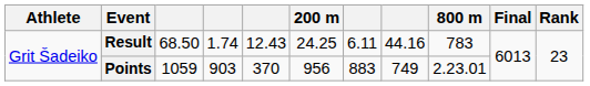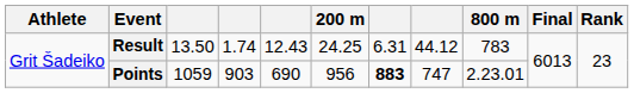Result | column 3: 68.50 -> 13.50
Result | column 7: 6.11 -> 6.31
Result | column 8: 44.16 -> 44.12
Points | column 5: 370 -> 690
Points | column 7: normal -> bold
Points | column 8: 749 -> 747
